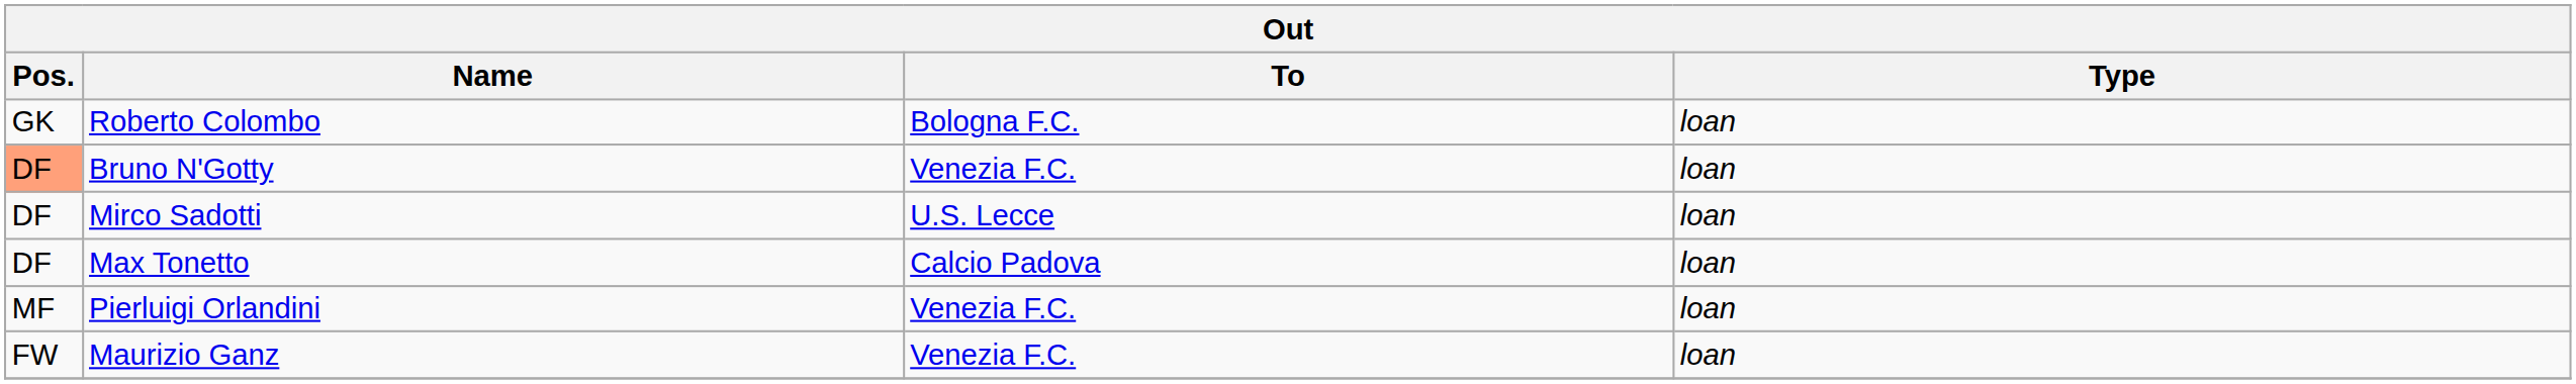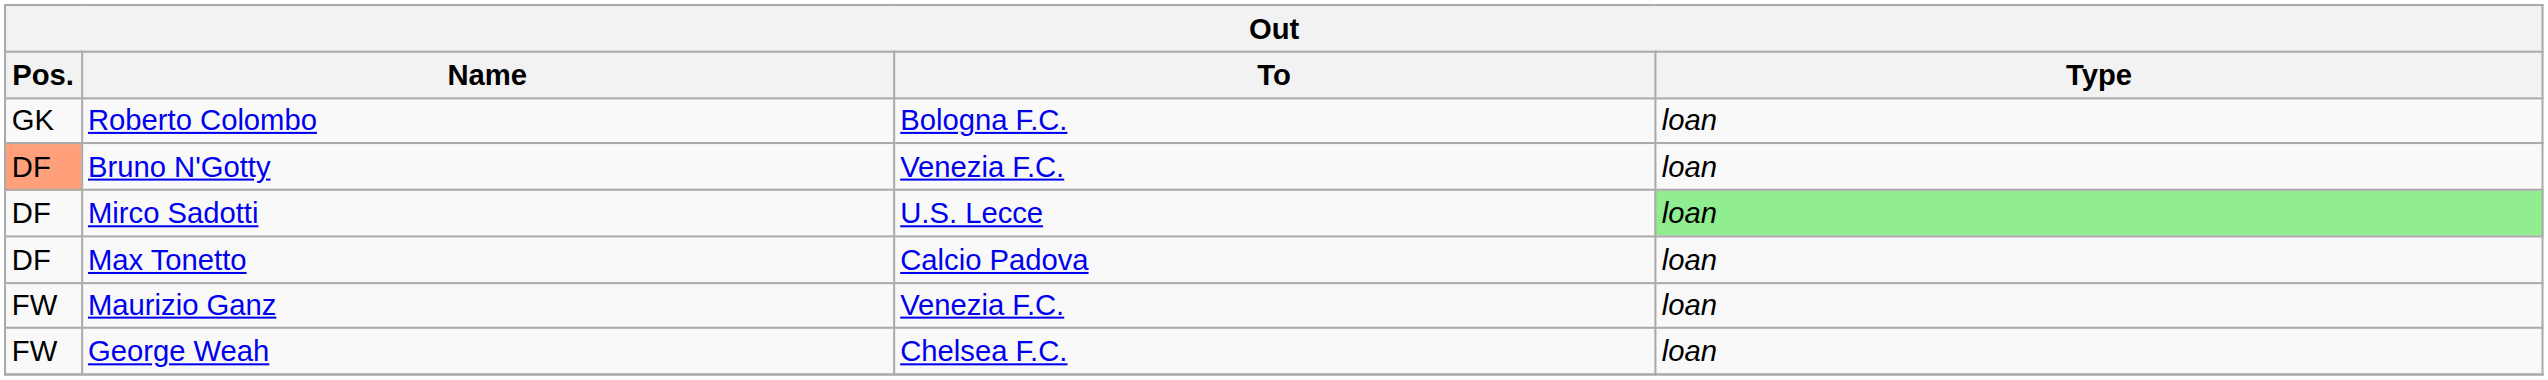Mirco Sadotti | Type: no background -> lightgreen background
- row: MF | Pierluigi Orlandini | Venezia F.C. | loan
+ row: FW | George Weah | Chelsea F.C. | loan
